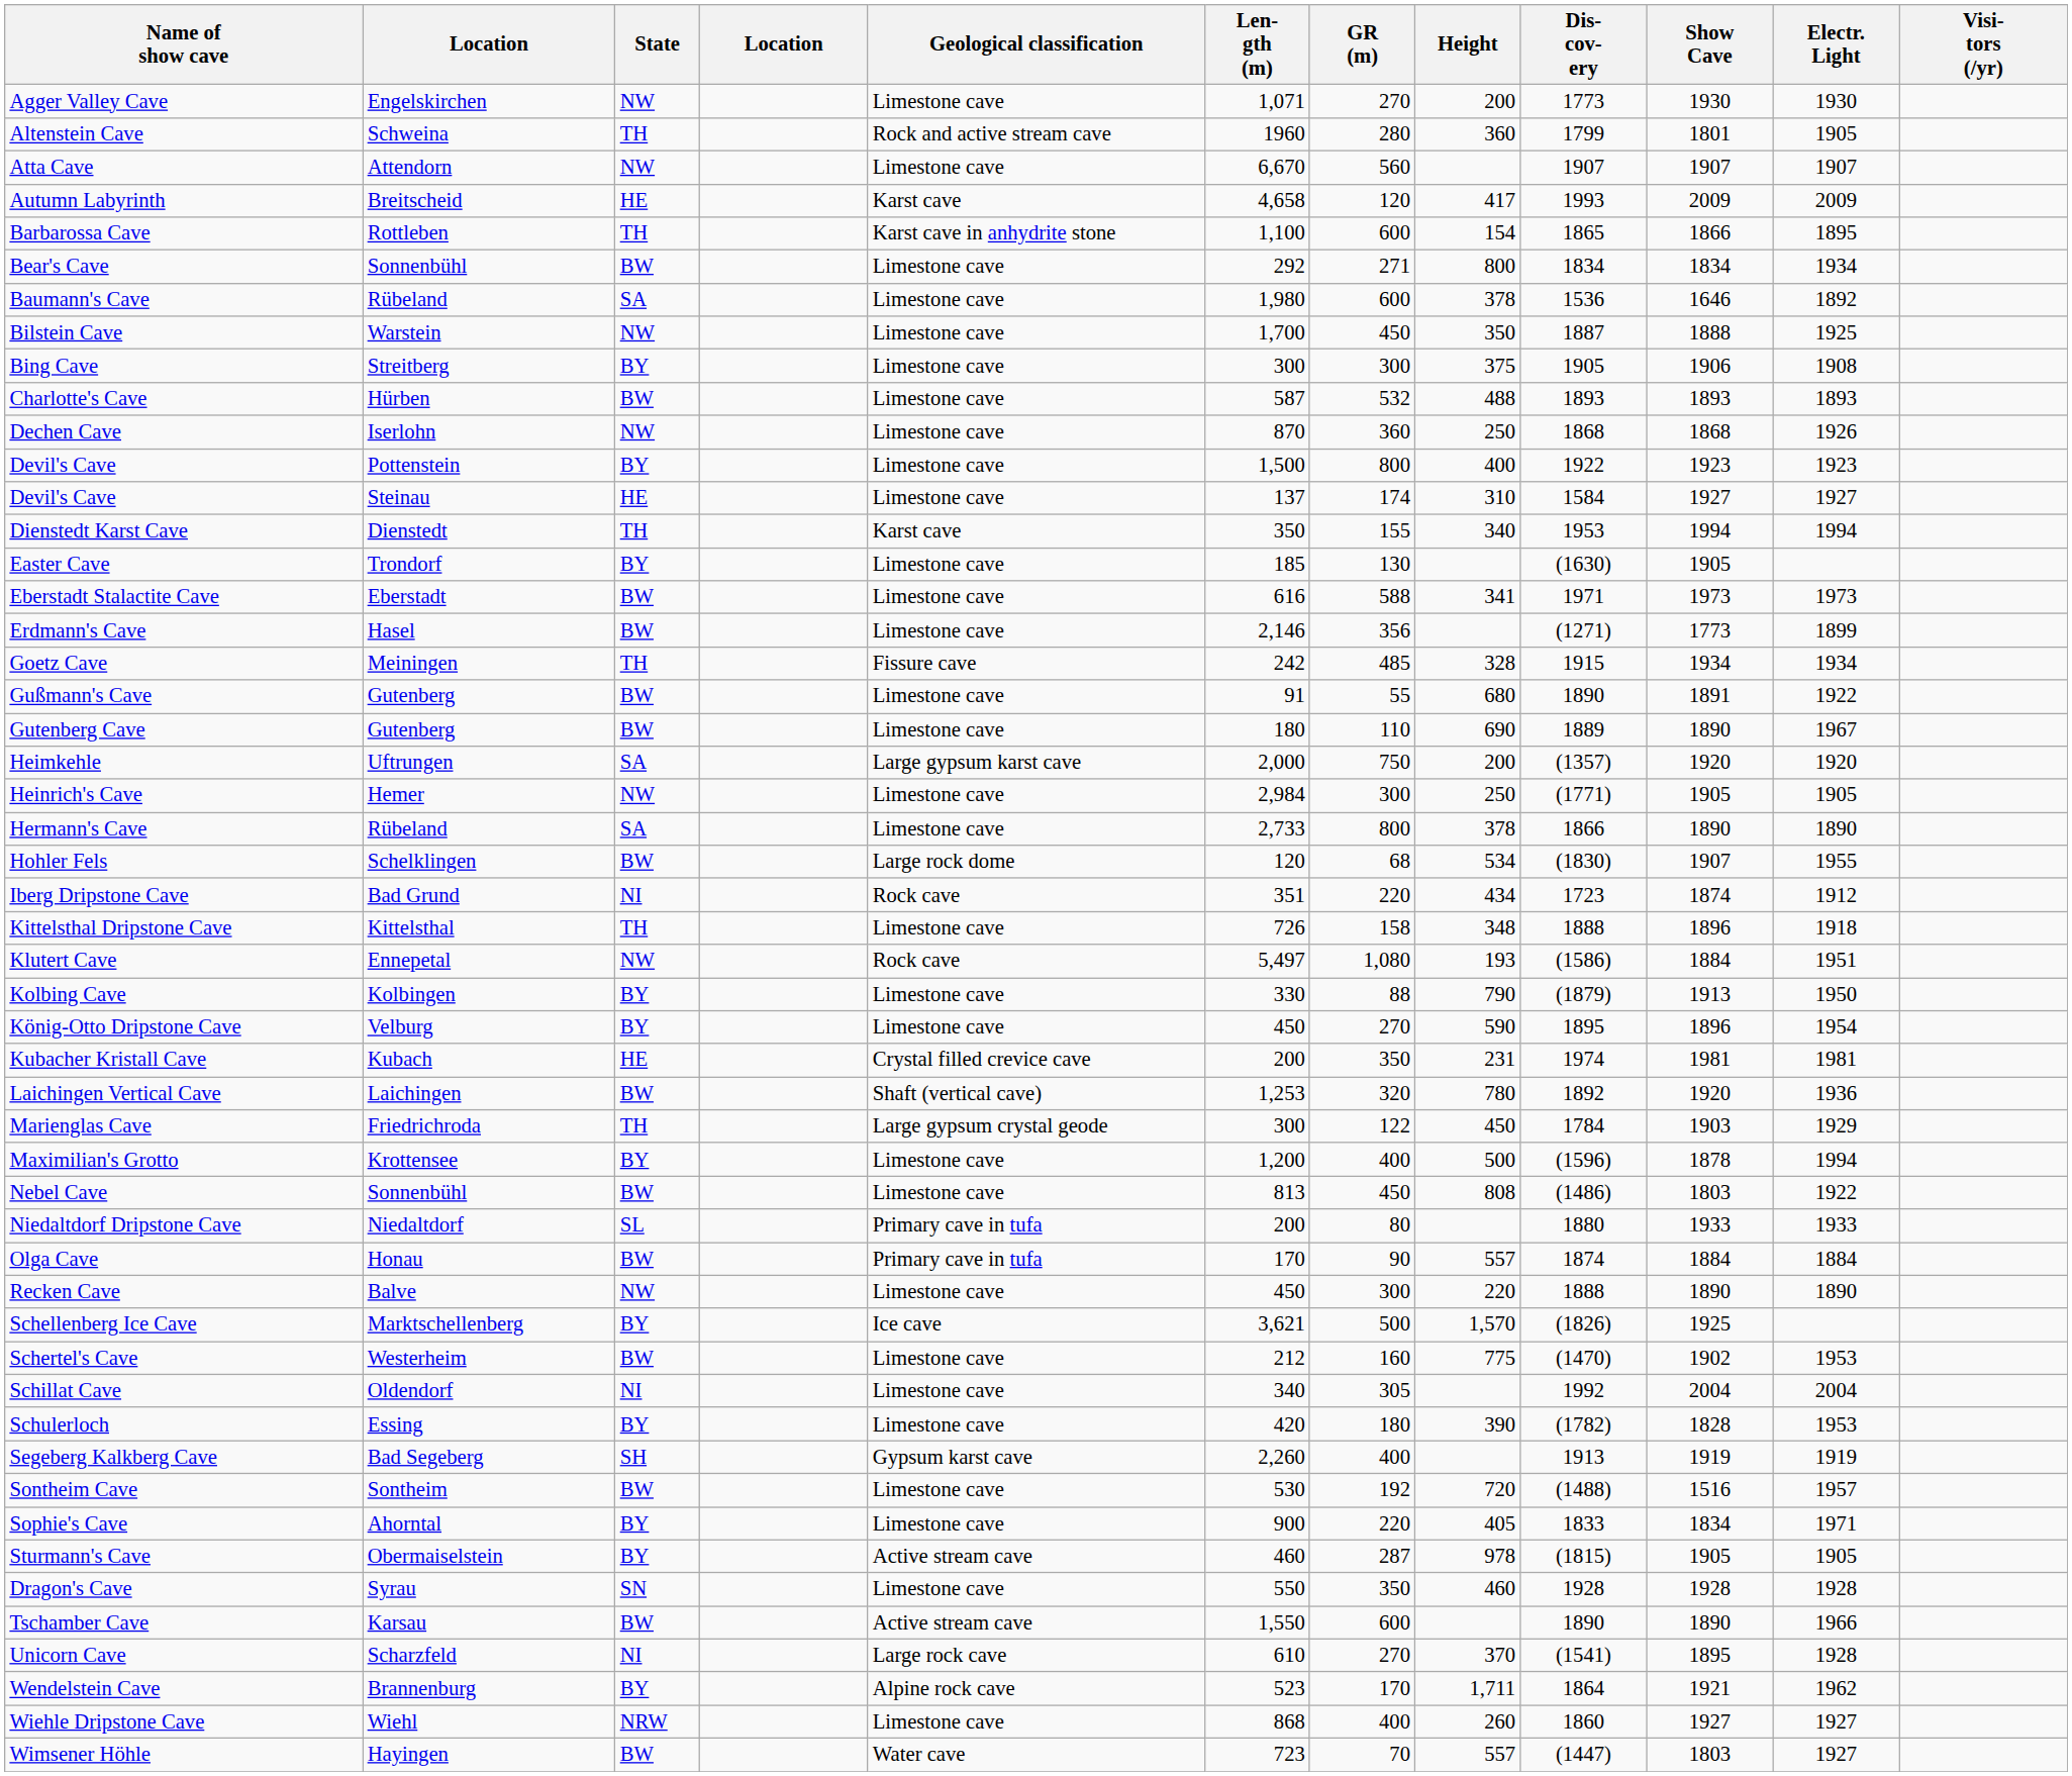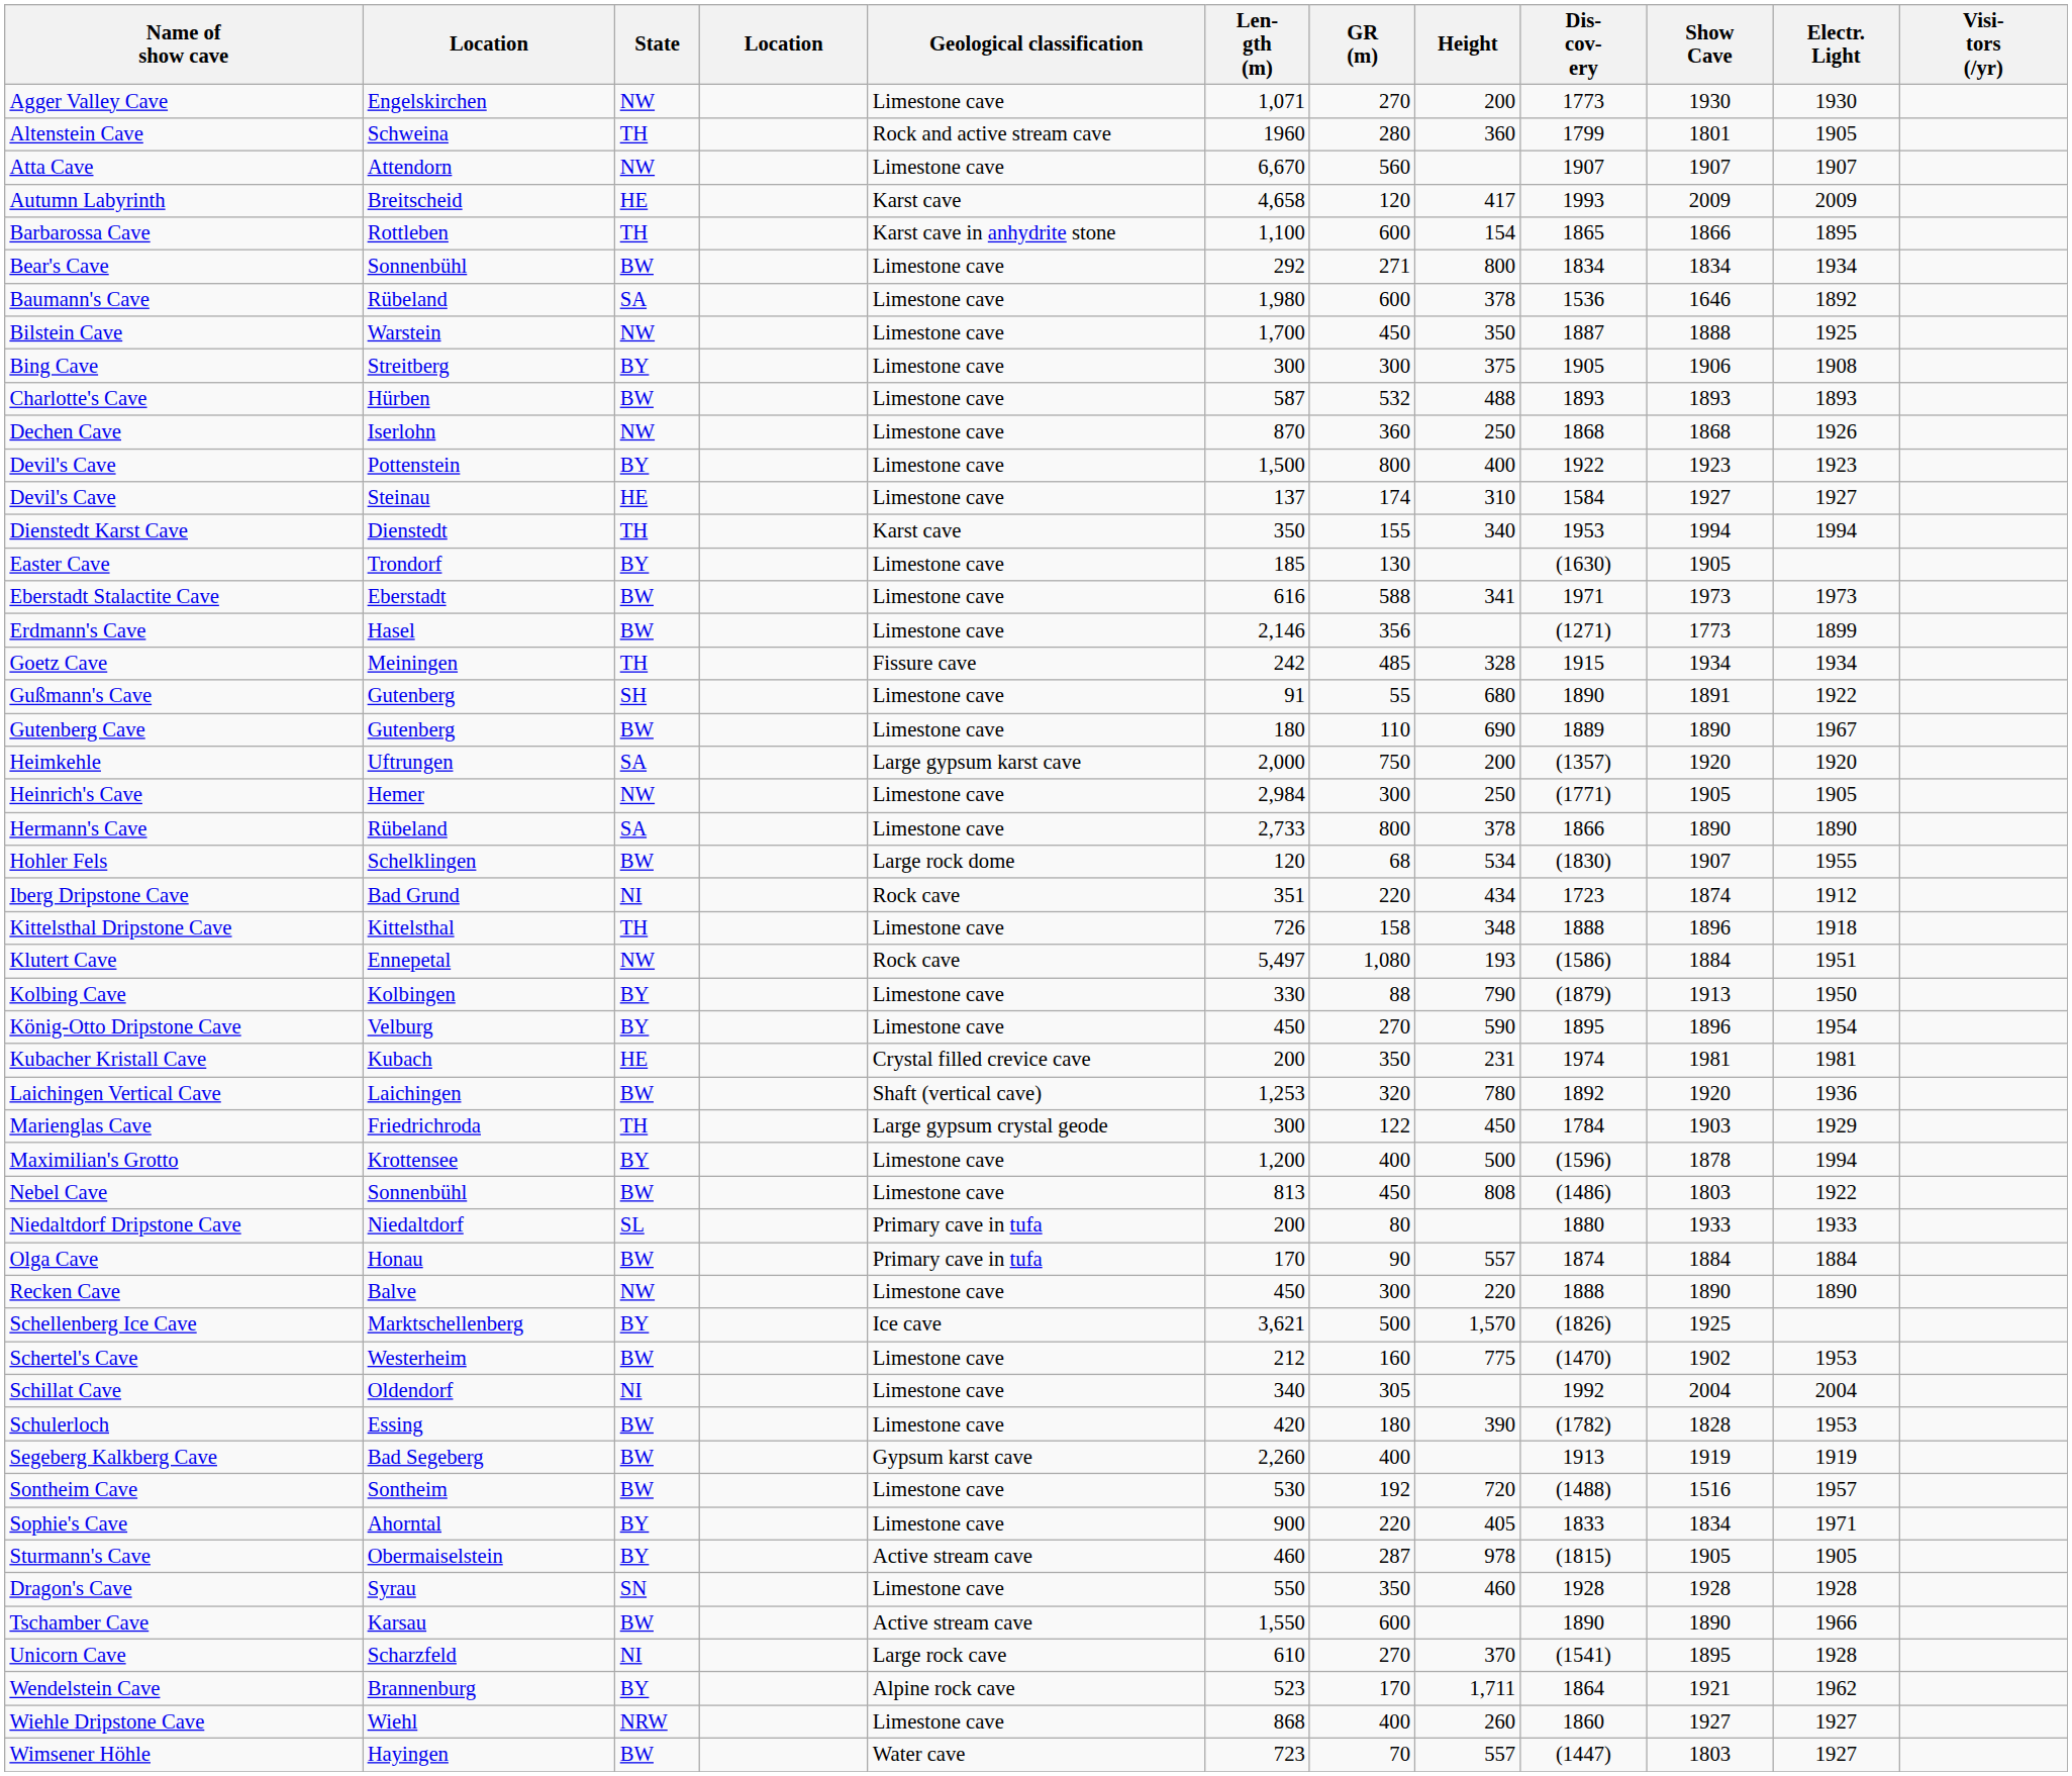Gußmann's Cave | State: BW -> SH
Schulerloch | State: BY -> BW
Segeberg Kalkberg Cave | State: SH -> BW
